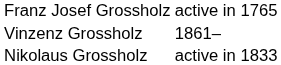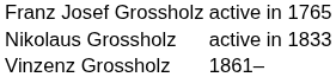rows swapped: Nikolaus Grossholz <-> Vinzenz Grossholz
